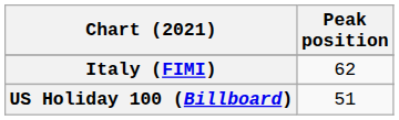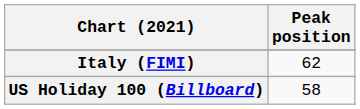US Holiday 100 (Billboard) | Peak position: 51 -> 58
